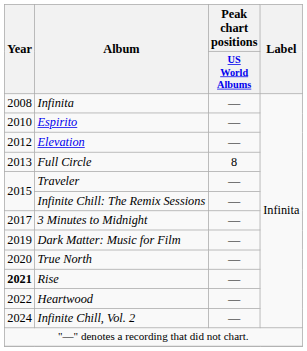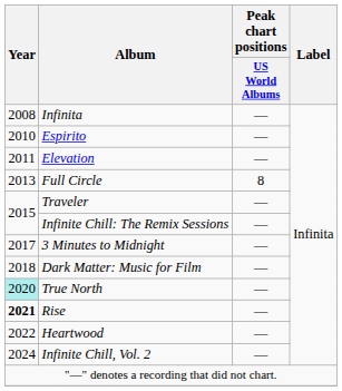Elevation | Year: 2012 -> 2011
Dark Matter: Music for Film | Year: 2019 -> 2018
True North | Year: no background -> paleturquoise background
